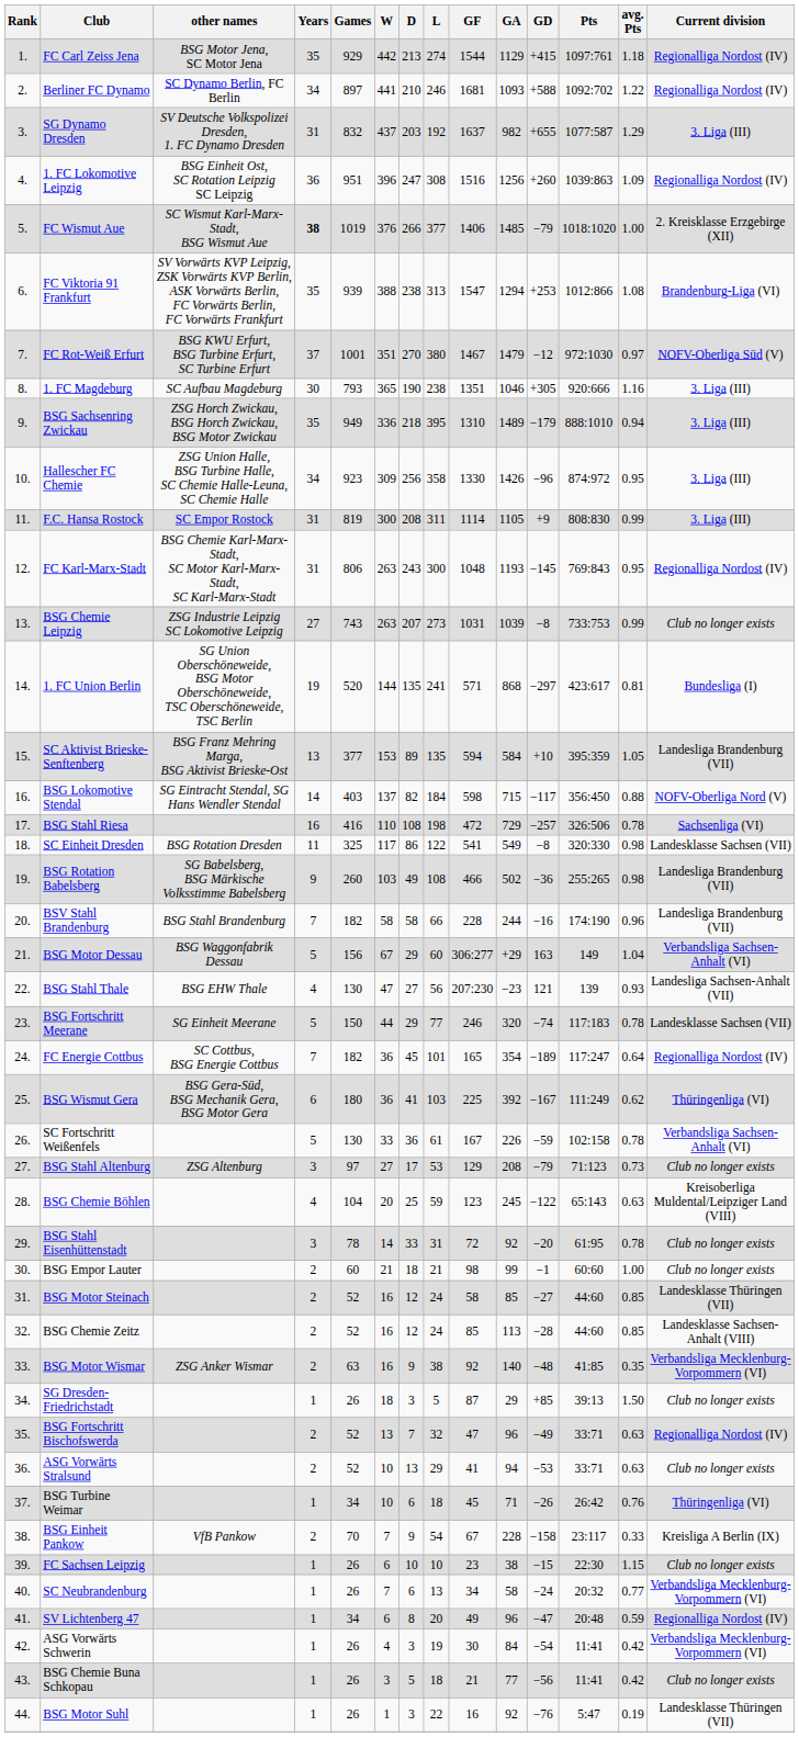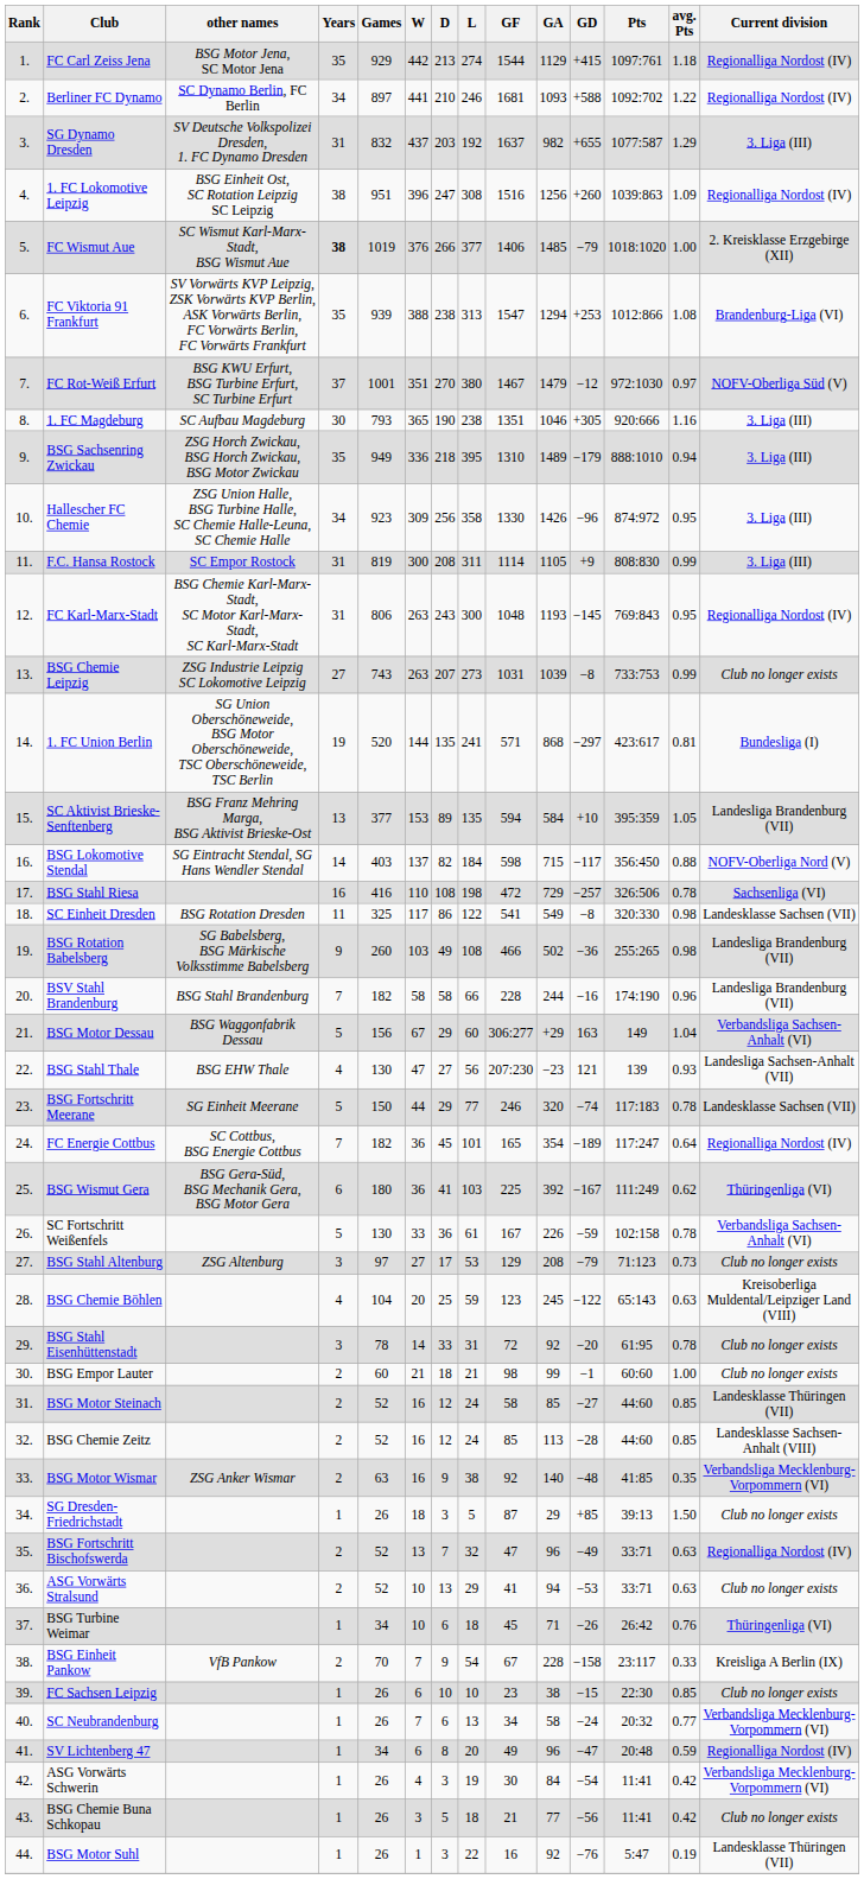1. FC Lokomotive Leipzig | Years: 36 -> 38
FC Sachsen Leipzig | avg. Pts: 1.15 -> 0.85
